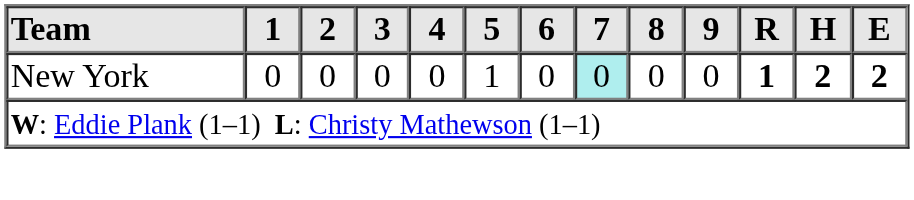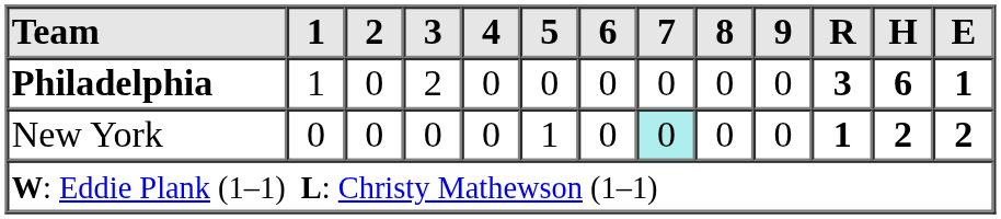+ row: Philadelphia | 1 | 0 | 2 | 0 | 0 | 0 | 0 | 0 | 0 | 3 | 6 | 1
